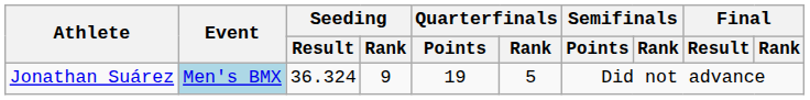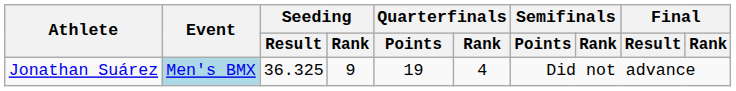Jonathan Suárez | Seeding / Result: 36.324 -> 36.325
Jonathan Suárez | Quarterfinals / Rank: 5 -> 4
